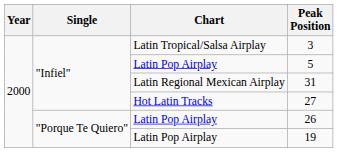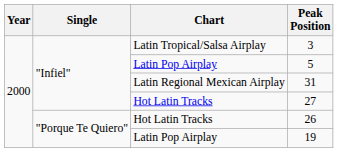26 | Chart: Latin Pop Airplay -> Hot Latin Tracks
